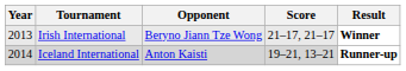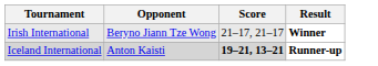- column: Year | 2013 | 2014
Iceland International | Score: normal -> bold
